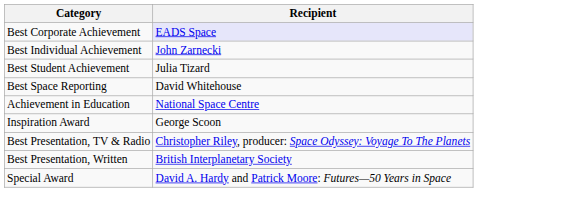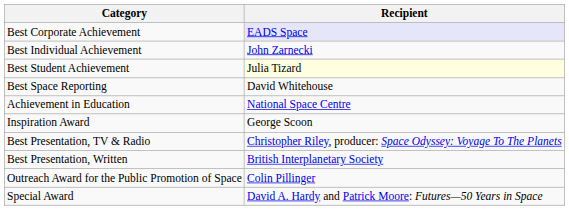Best Student Achievement | Recipient: no background -> lightyellow background
+ row: Outreach Award for the Public Promotion of Space | Colin Pillinger
